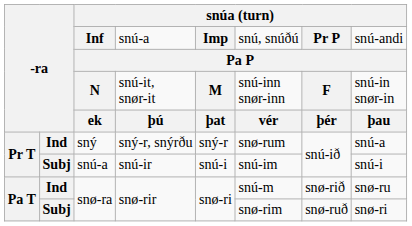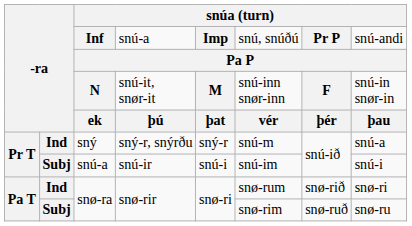sný | column 6: snø-rum -> snú-m
Ind / snø-ra | column 6: snú-m -> snø-rum
Ind / snø-ra | column 8: snø-ru -> snø-ri
Subj / snø-ra | column 8: snø-ri -> snø-ru
